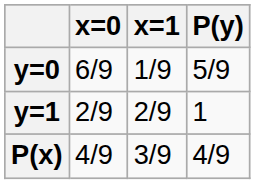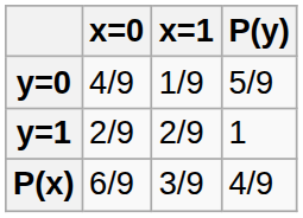y=0 | x=0: 6/9 -> 4/9
P(x) | x=0: 4/9 -> 6/9
